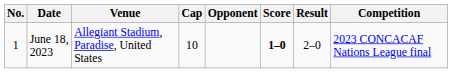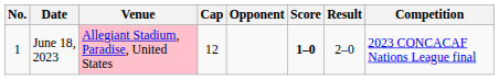June 18, 2023 | Venue: no background -> pink background
June 18, 2023 | Cap: 10 -> 12
